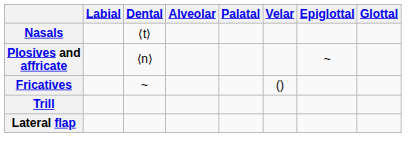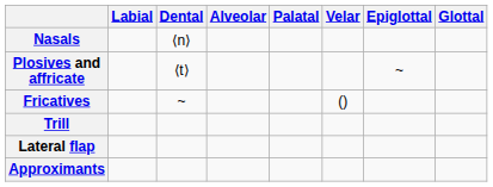Nasals | Dental: ⟨t⟩ -> ⟨n⟩
Plosives and affricate | Dental: ⟨n⟩ -> ⟨t⟩
+ row: Approximants
